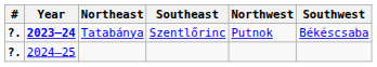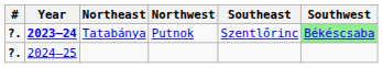columns swapped: Northwest <-> Southeast
Tatabánya | Southwest: no background -> lightgreen background
